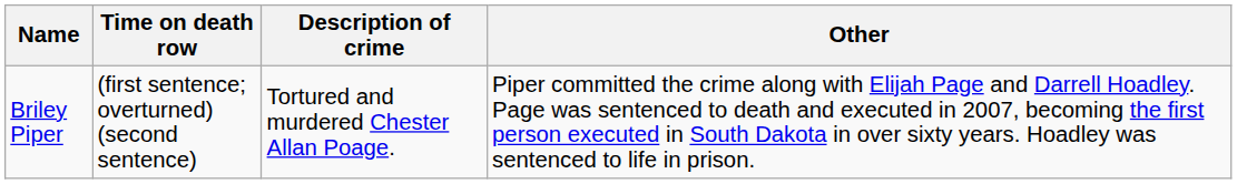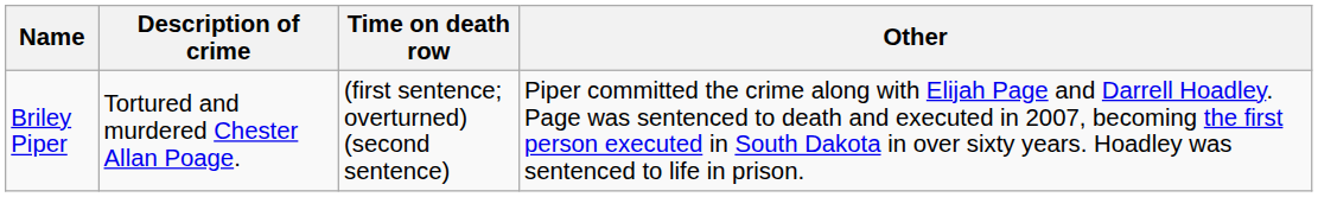columns swapped: Description of crime <-> Time on death row
